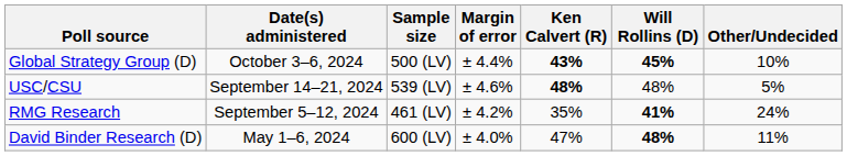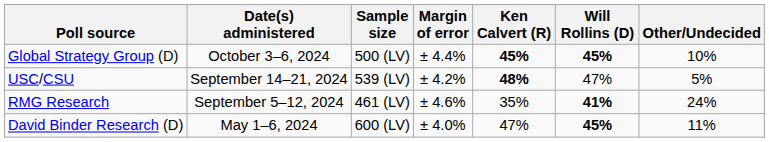Global Strategy Group (D) | Ken Calvert (R): 43% -> 45%
USC/CSU | Margin of error: ± 4.6% -> ± 4.2%
USC/CSU | Will Rollins (D): 48% -> 47%
RMG Research | Margin of error: ± 4.2% -> ± 4.6%
David Binder Research (D) | Will Rollins (D): 48% -> 45%
